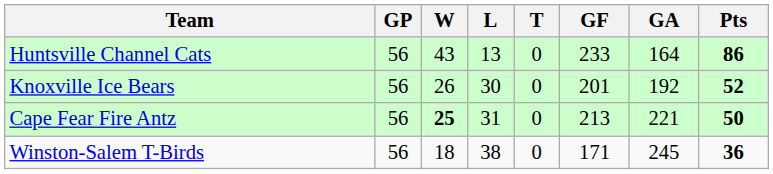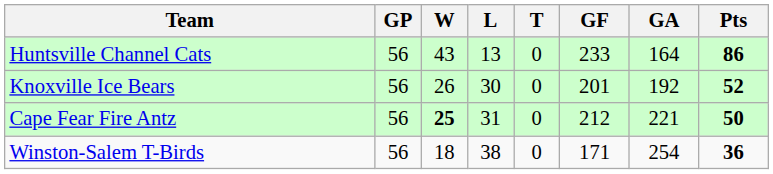Cape Fear Fire Antz | GF: 213 -> 212
Winston-Salem T-Birds | GA: 245 -> 254
